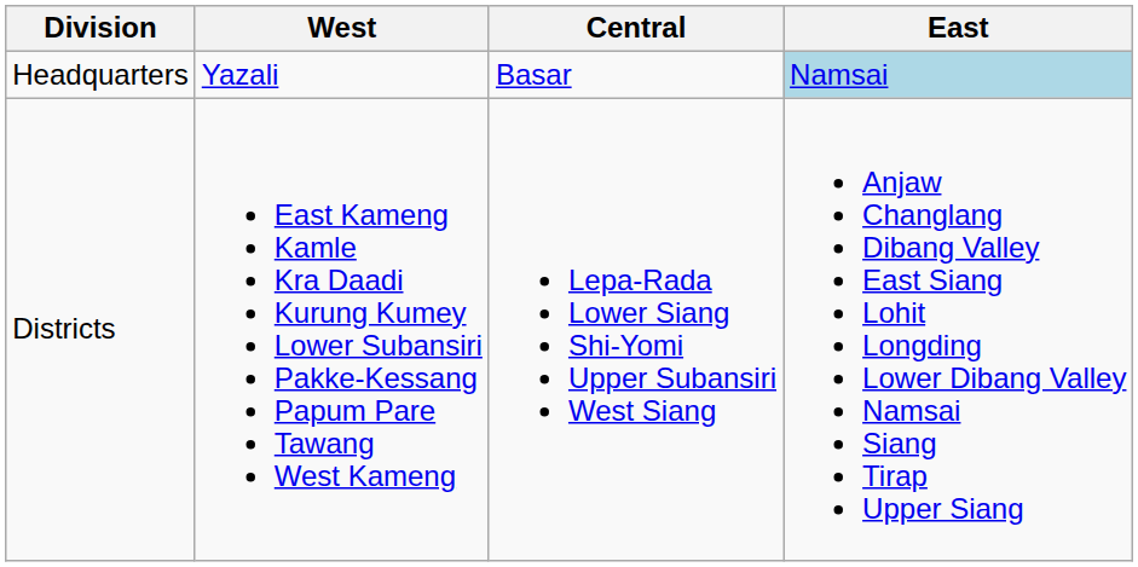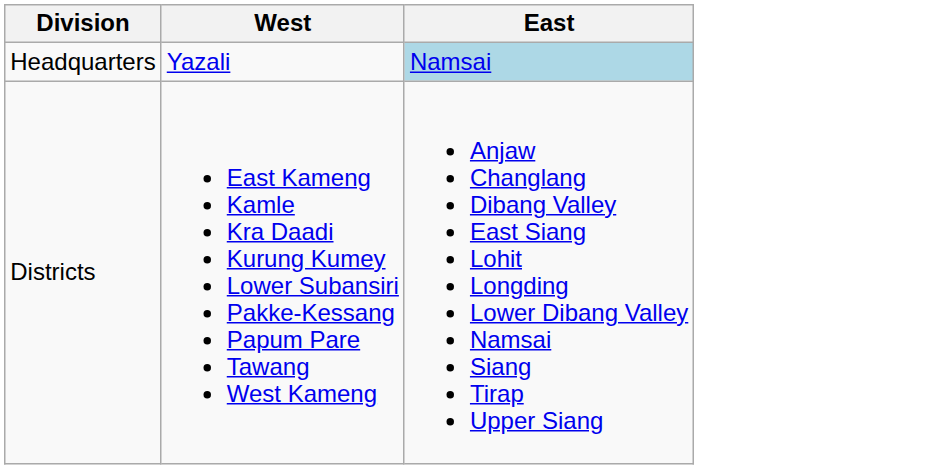- column: Central | Basar | Lepa-Rada Lower Siang Shi-Yomi Upper Subansiri West Siang
